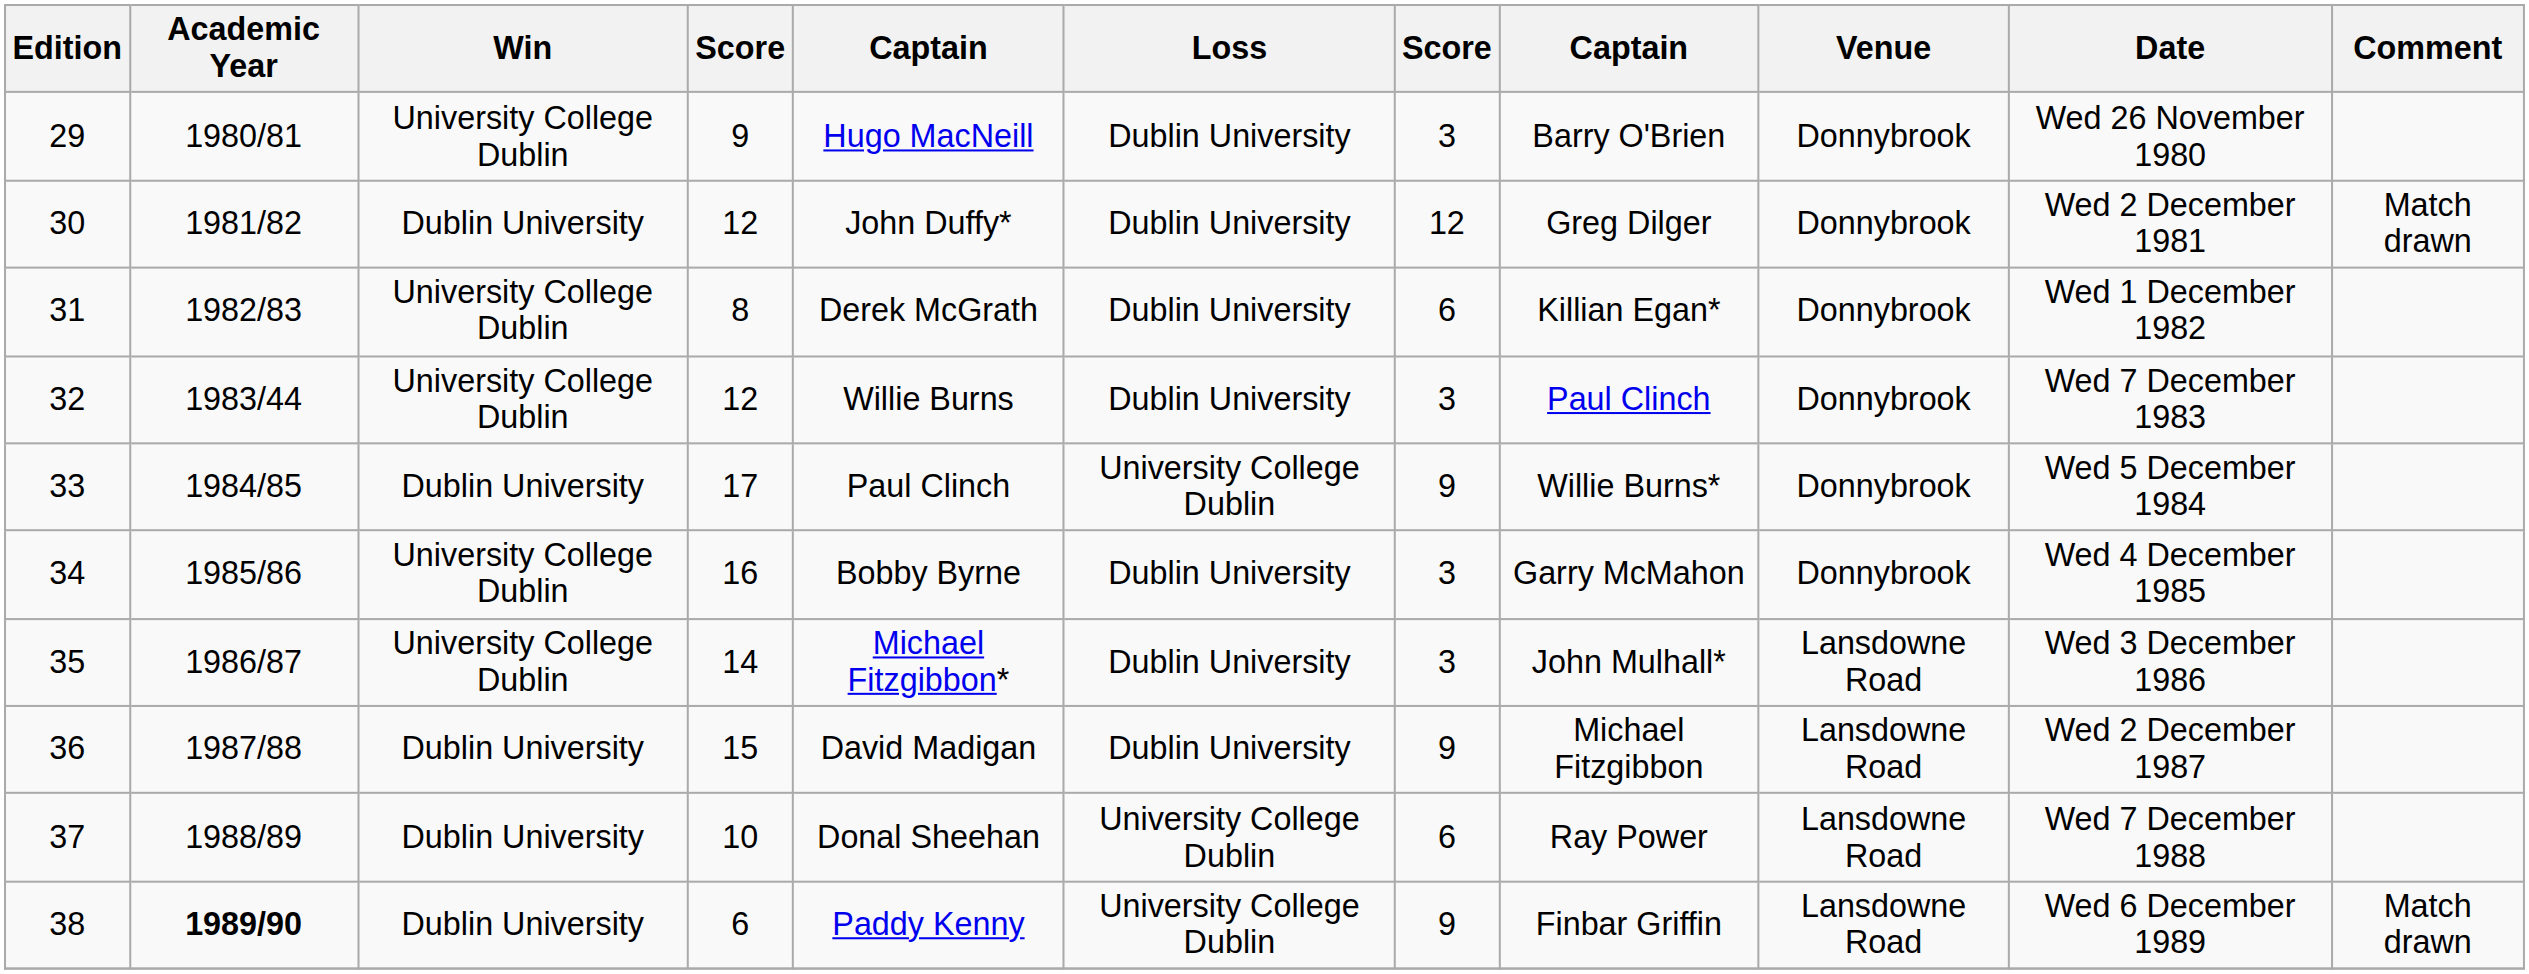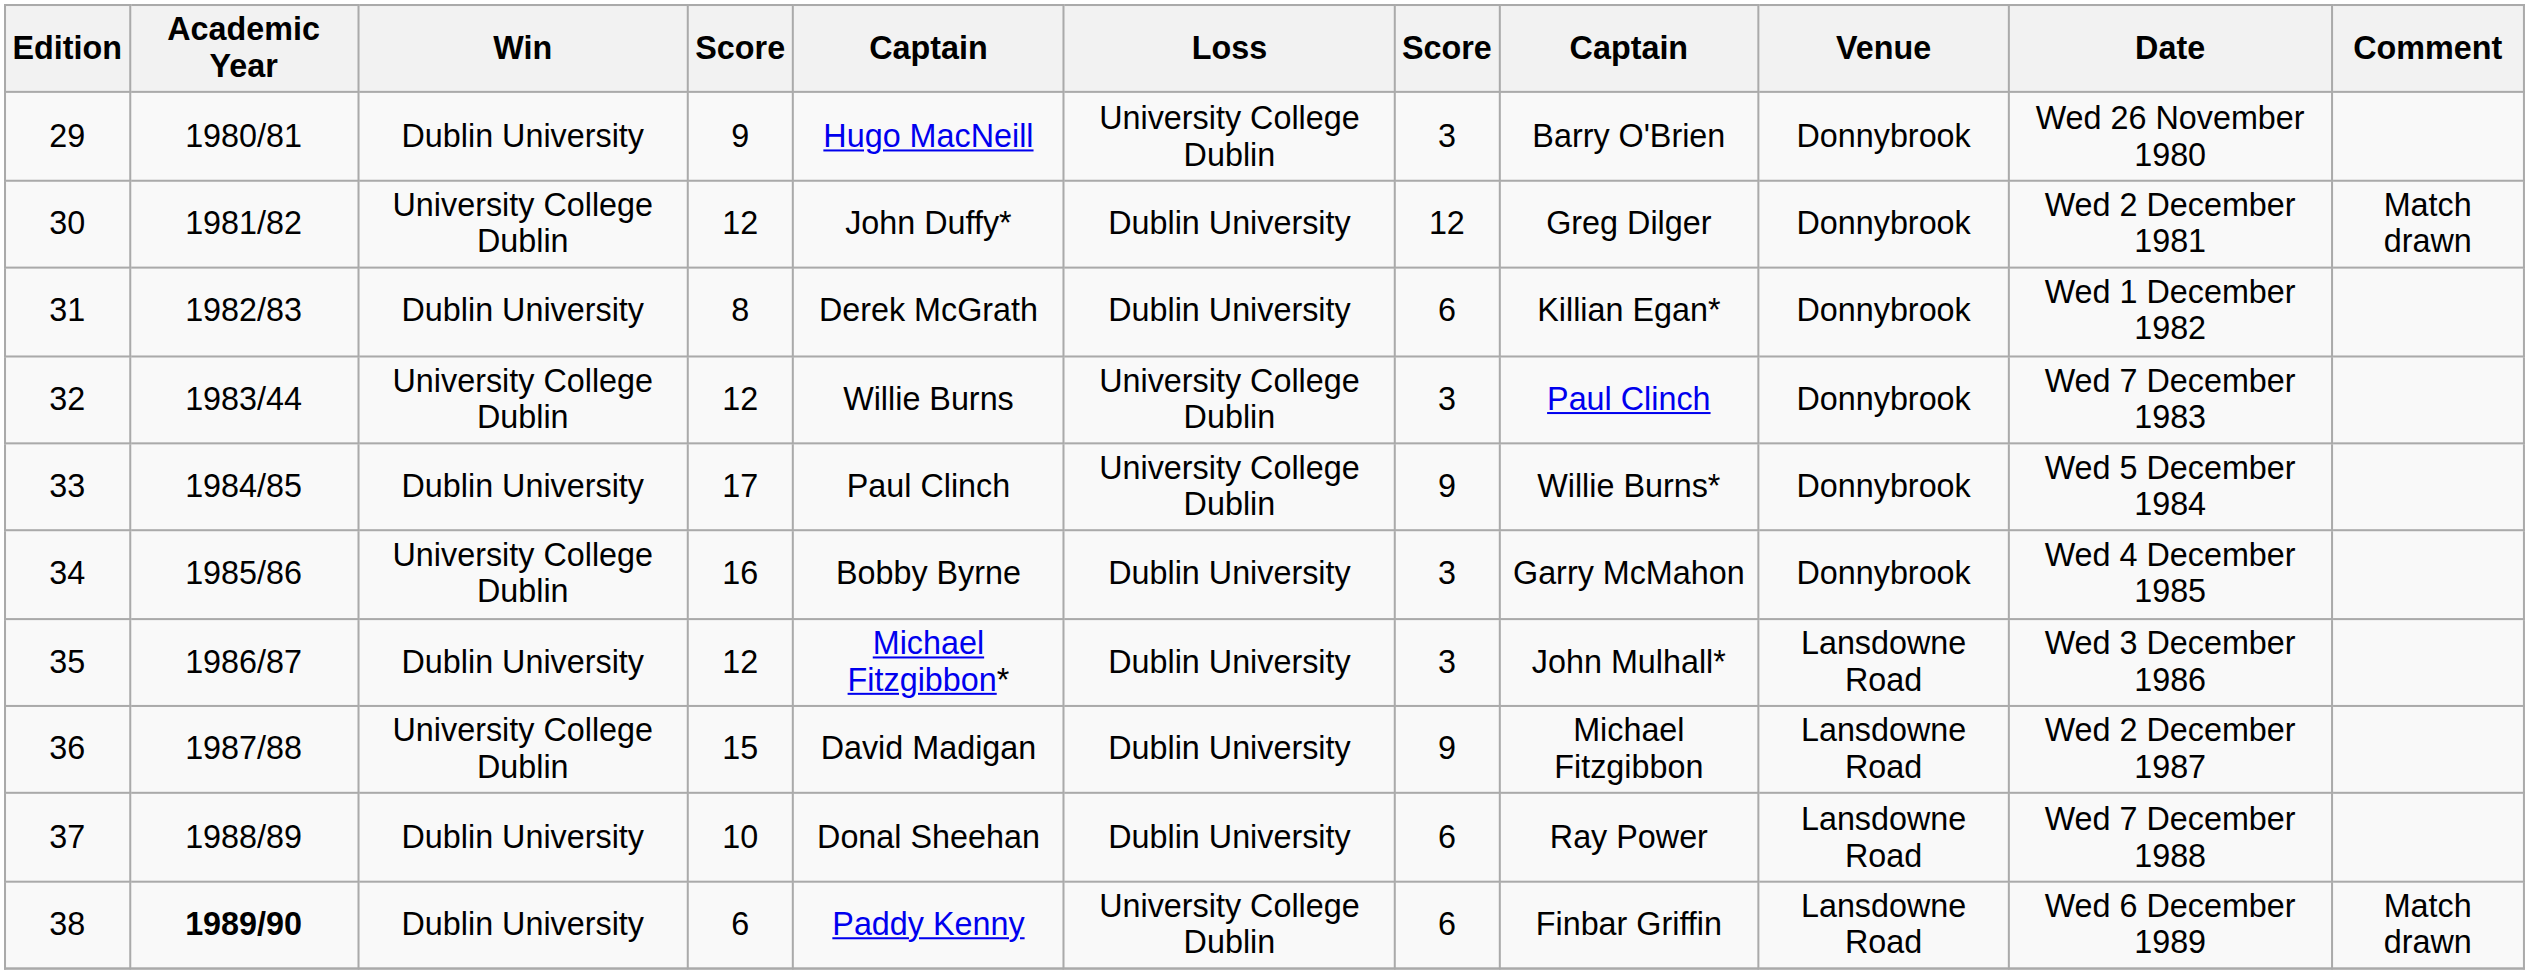29 | Win: University College Dublin -> Dublin University
29 | Loss: Dublin University -> University College Dublin
30 | Win: Dublin University -> University College Dublin
31 | Win: University College Dublin -> Dublin University
32 | Loss: Dublin University -> University College Dublin
35 | Win: University College Dublin -> Dublin University
35 | column 4: 14 -> 12
36 | Win: Dublin University -> University College Dublin
37 | Loss: University College Dublin -> Dublin University
38 | column 7: 9 -> 6
